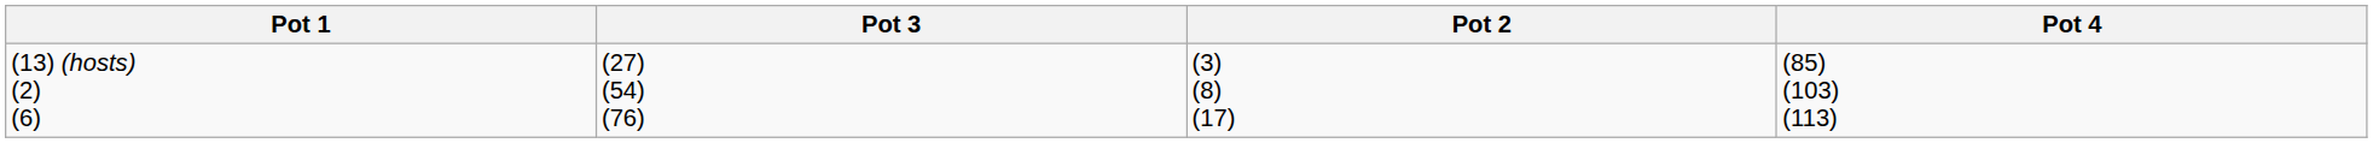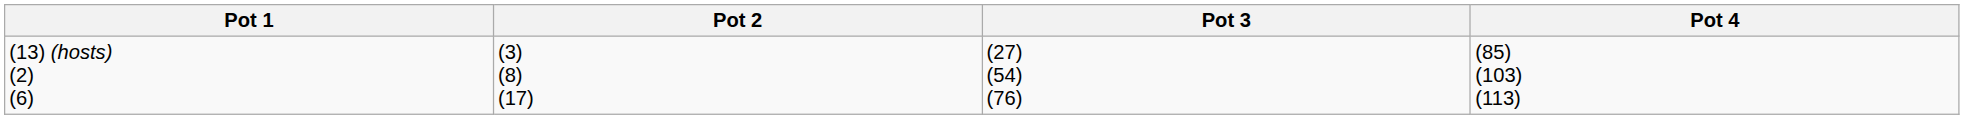columns swapped: Pot 2 <-> Pot 3
